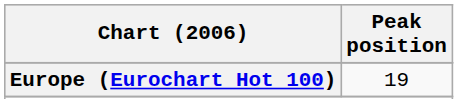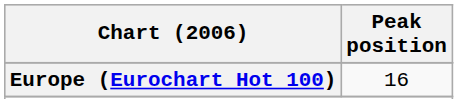Europe (Eurochart Hot 100) | Peak position: 19 -> 16
